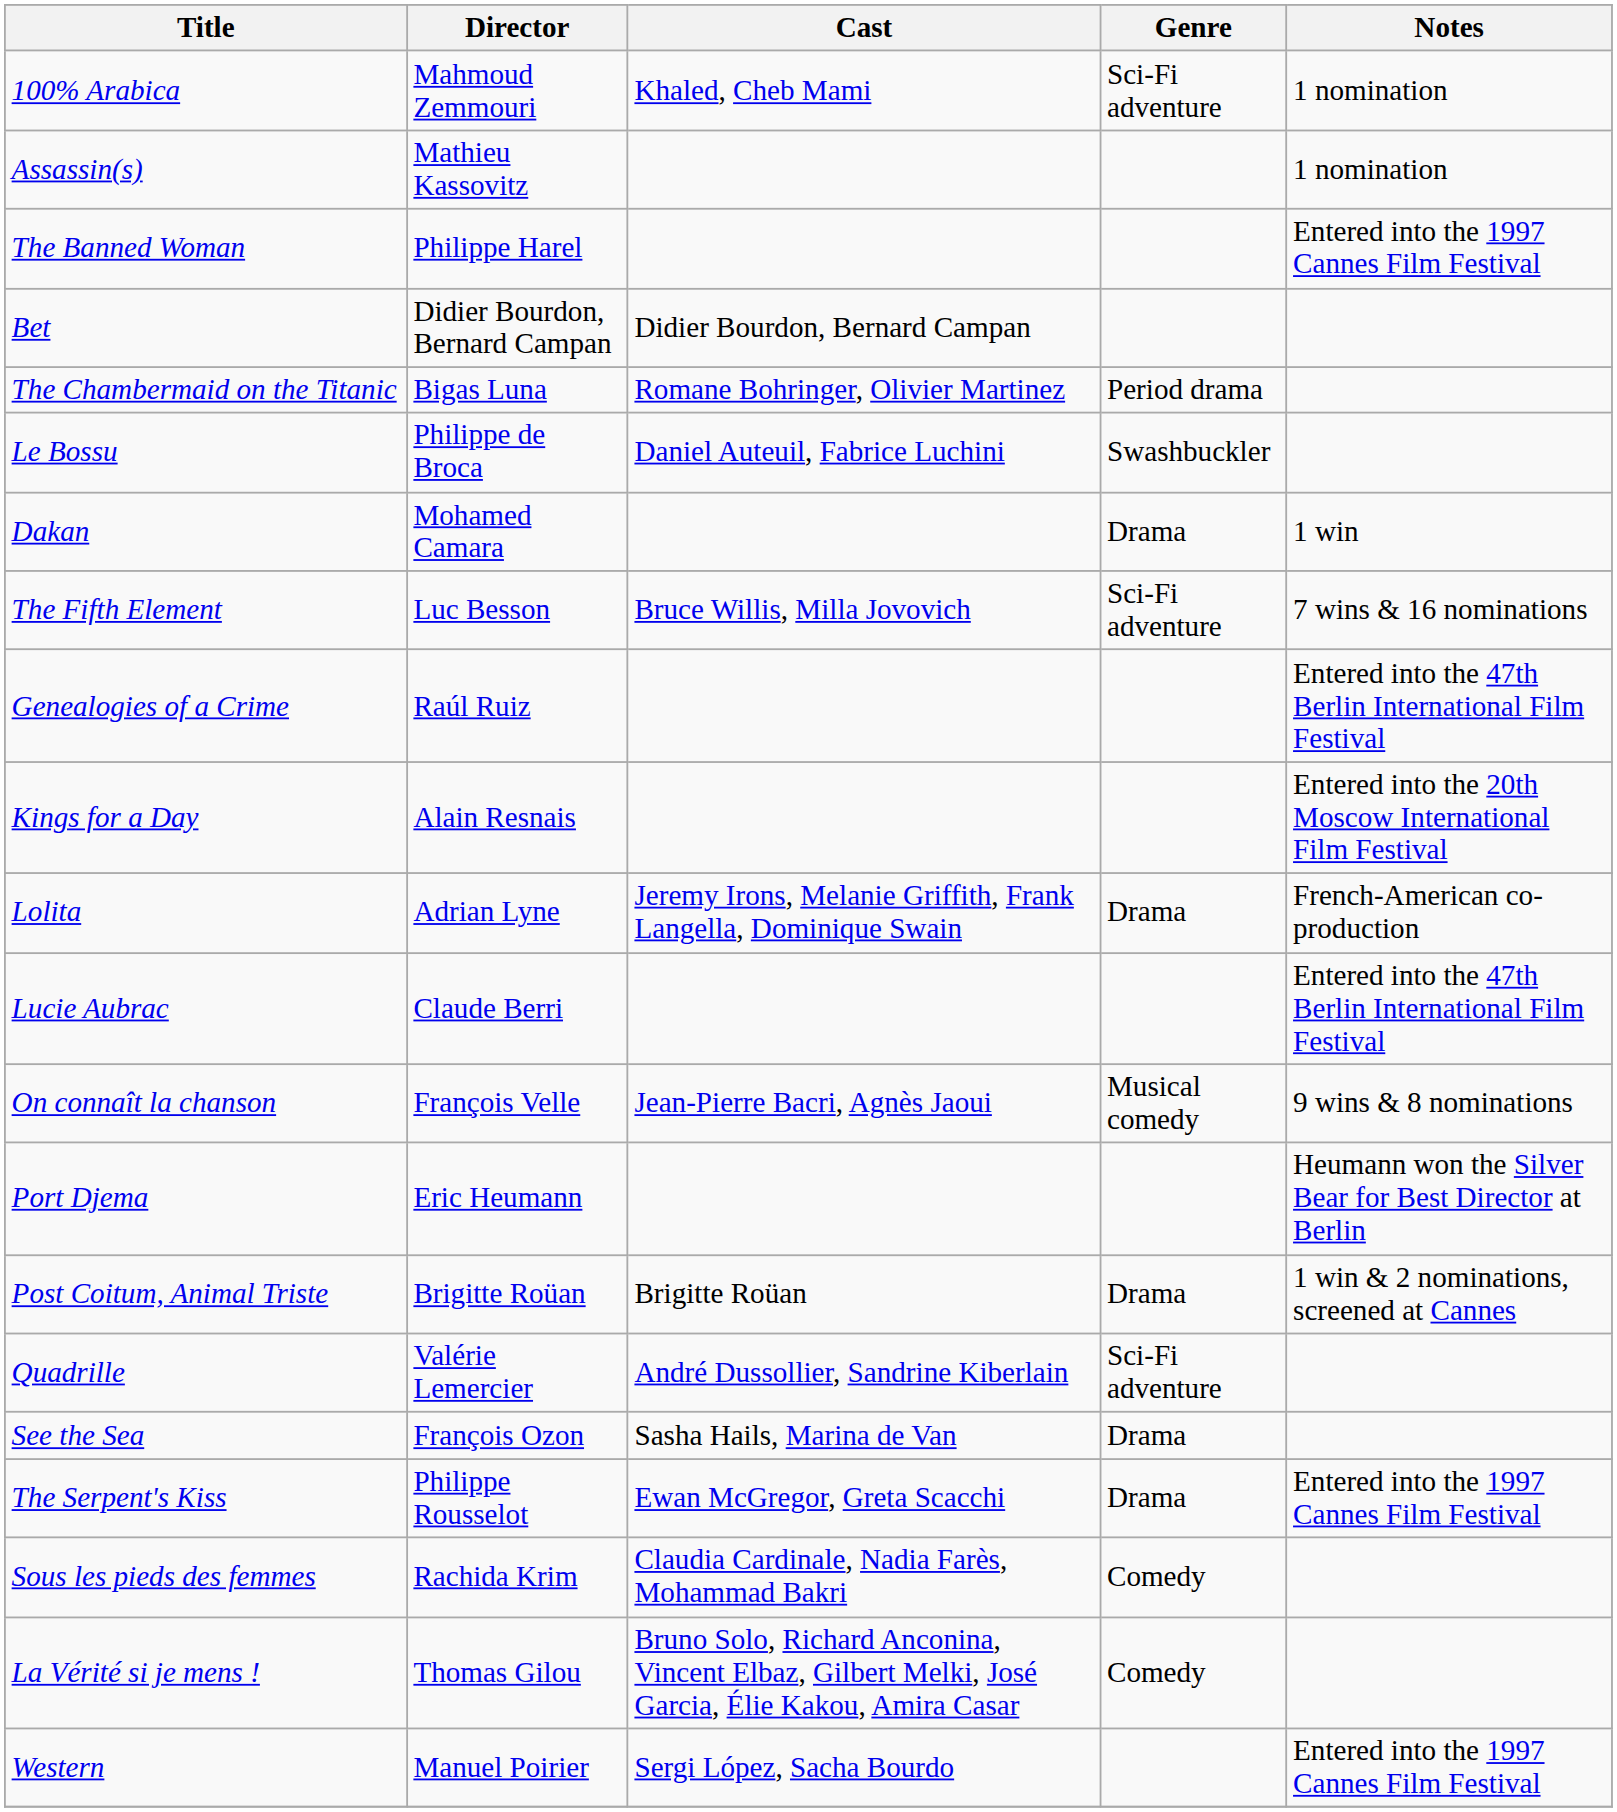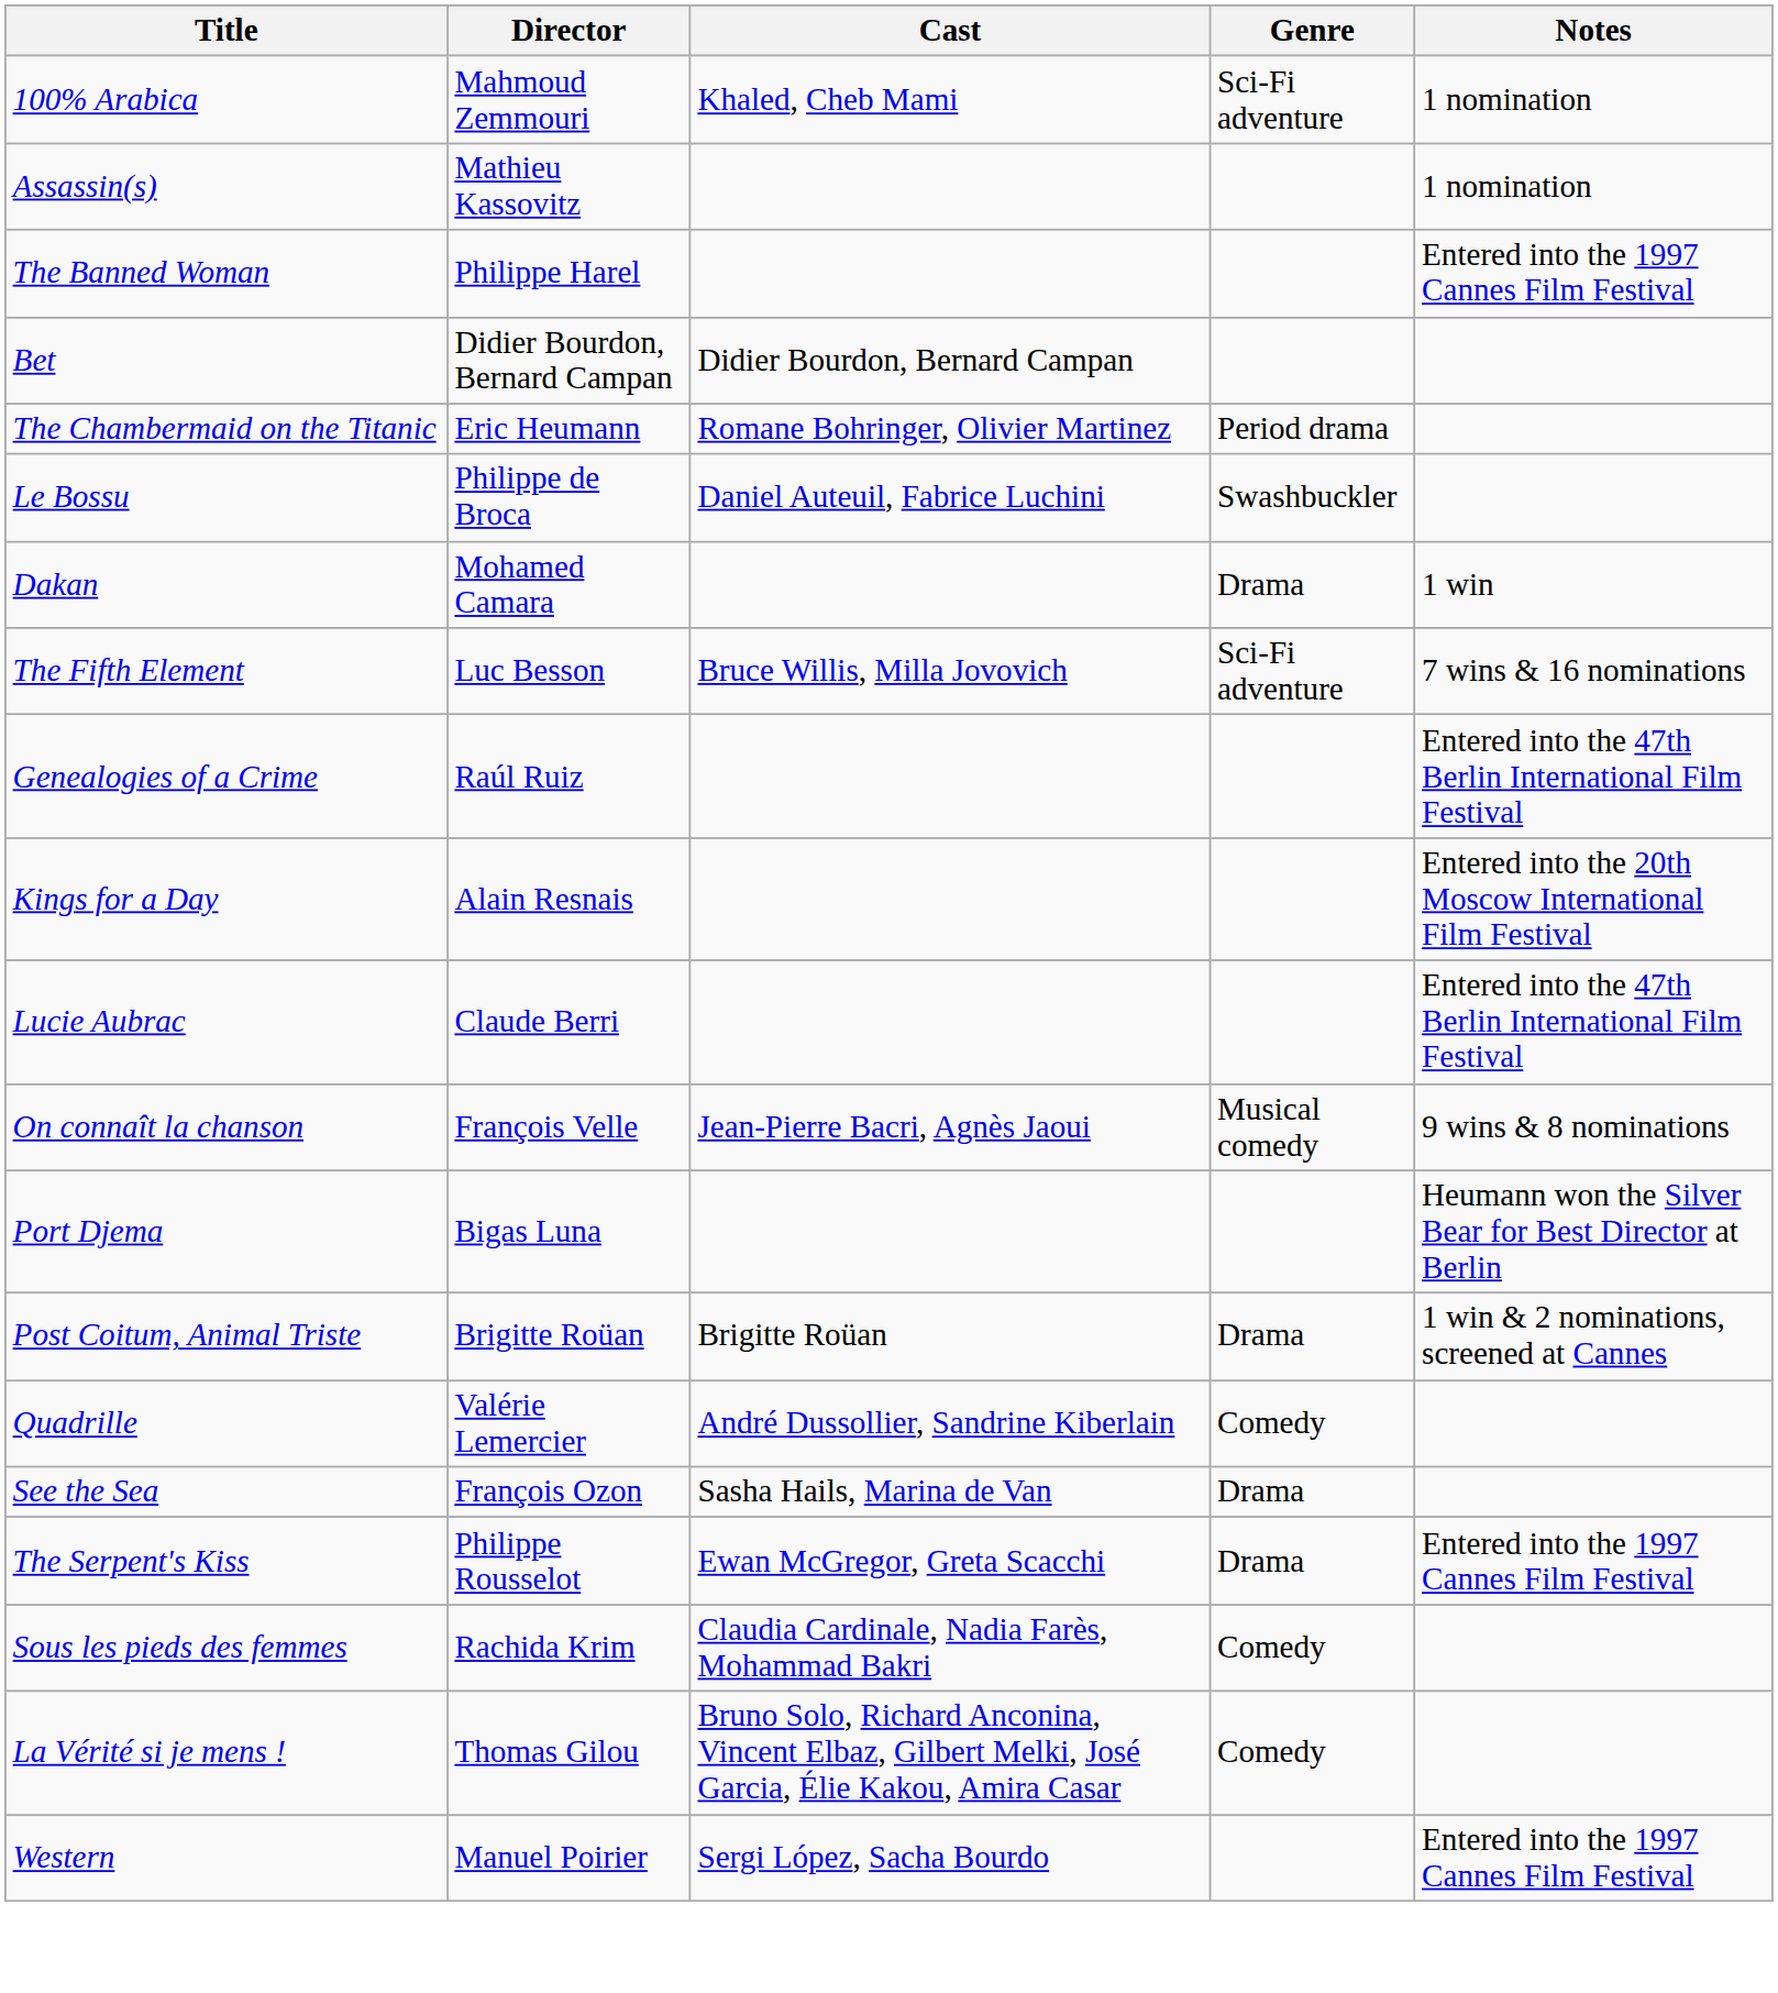The Chambermaid on the Titanic | Director: Bigas Luna -> Eric Heumann
- row: Lolita | Adrian Lyne | Jeremy Irons, Melanie Griffith, Frank Langella, Dominique Swain | Drama | French-American co-production
Port Djema | Director: Eric Heumann -> Bigas Luna
Quadrille | Genre: Sci-Fi adventure -> Comedy
